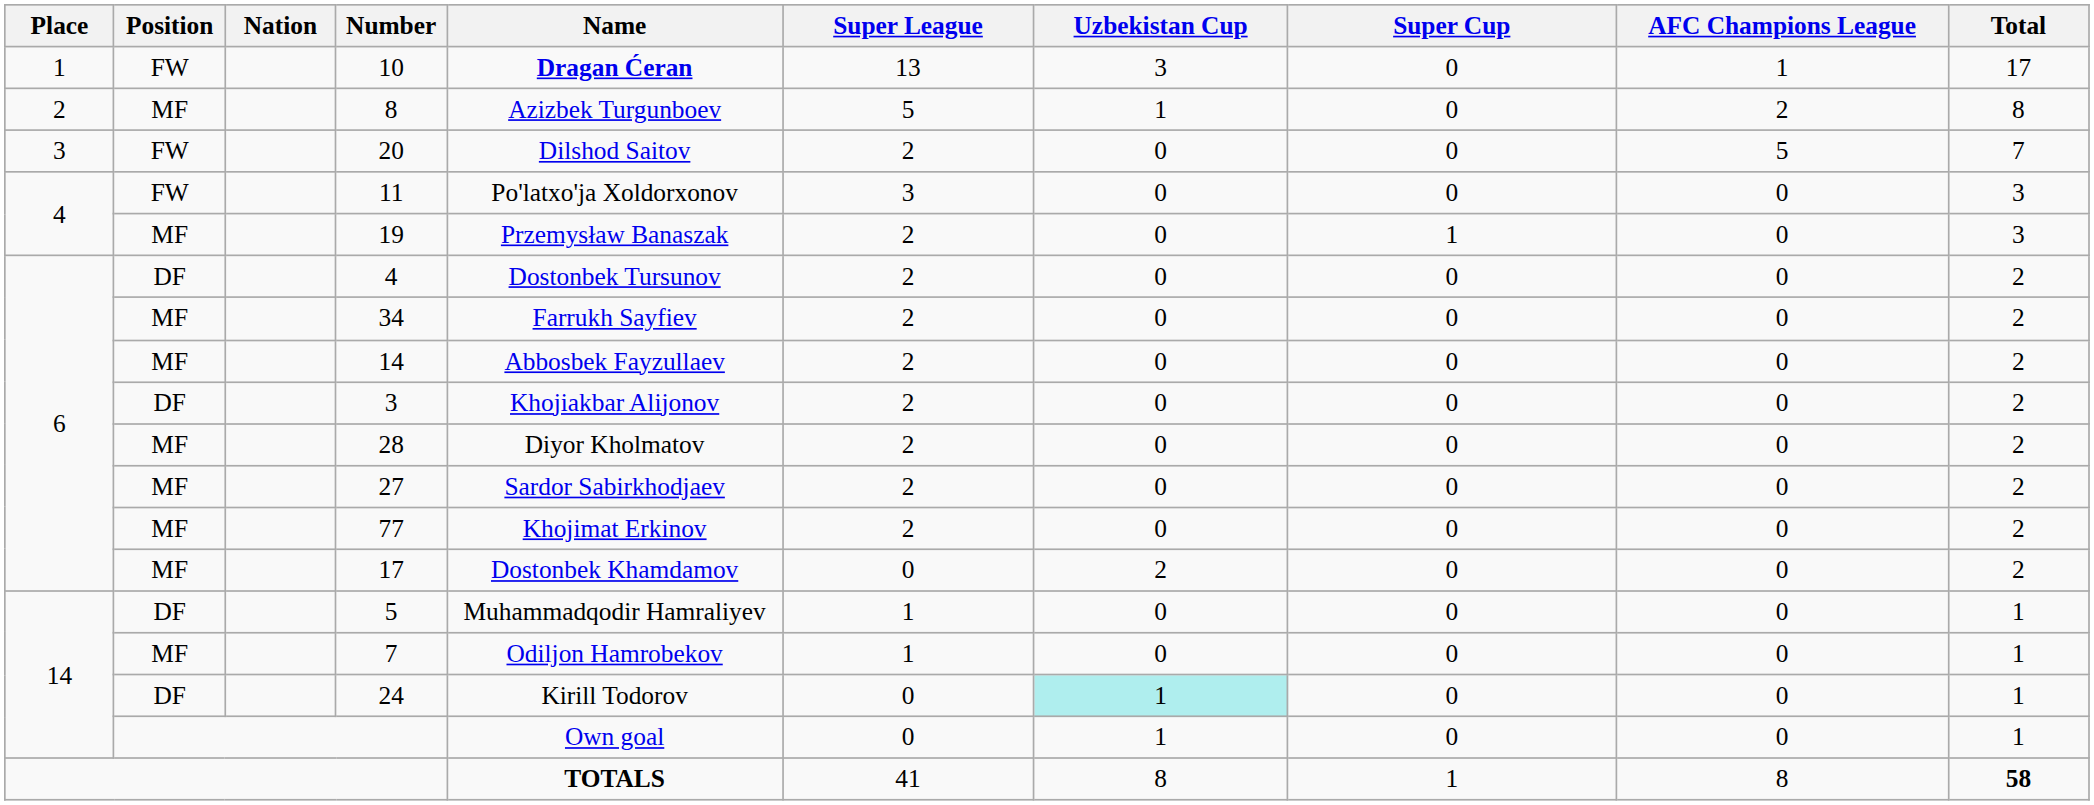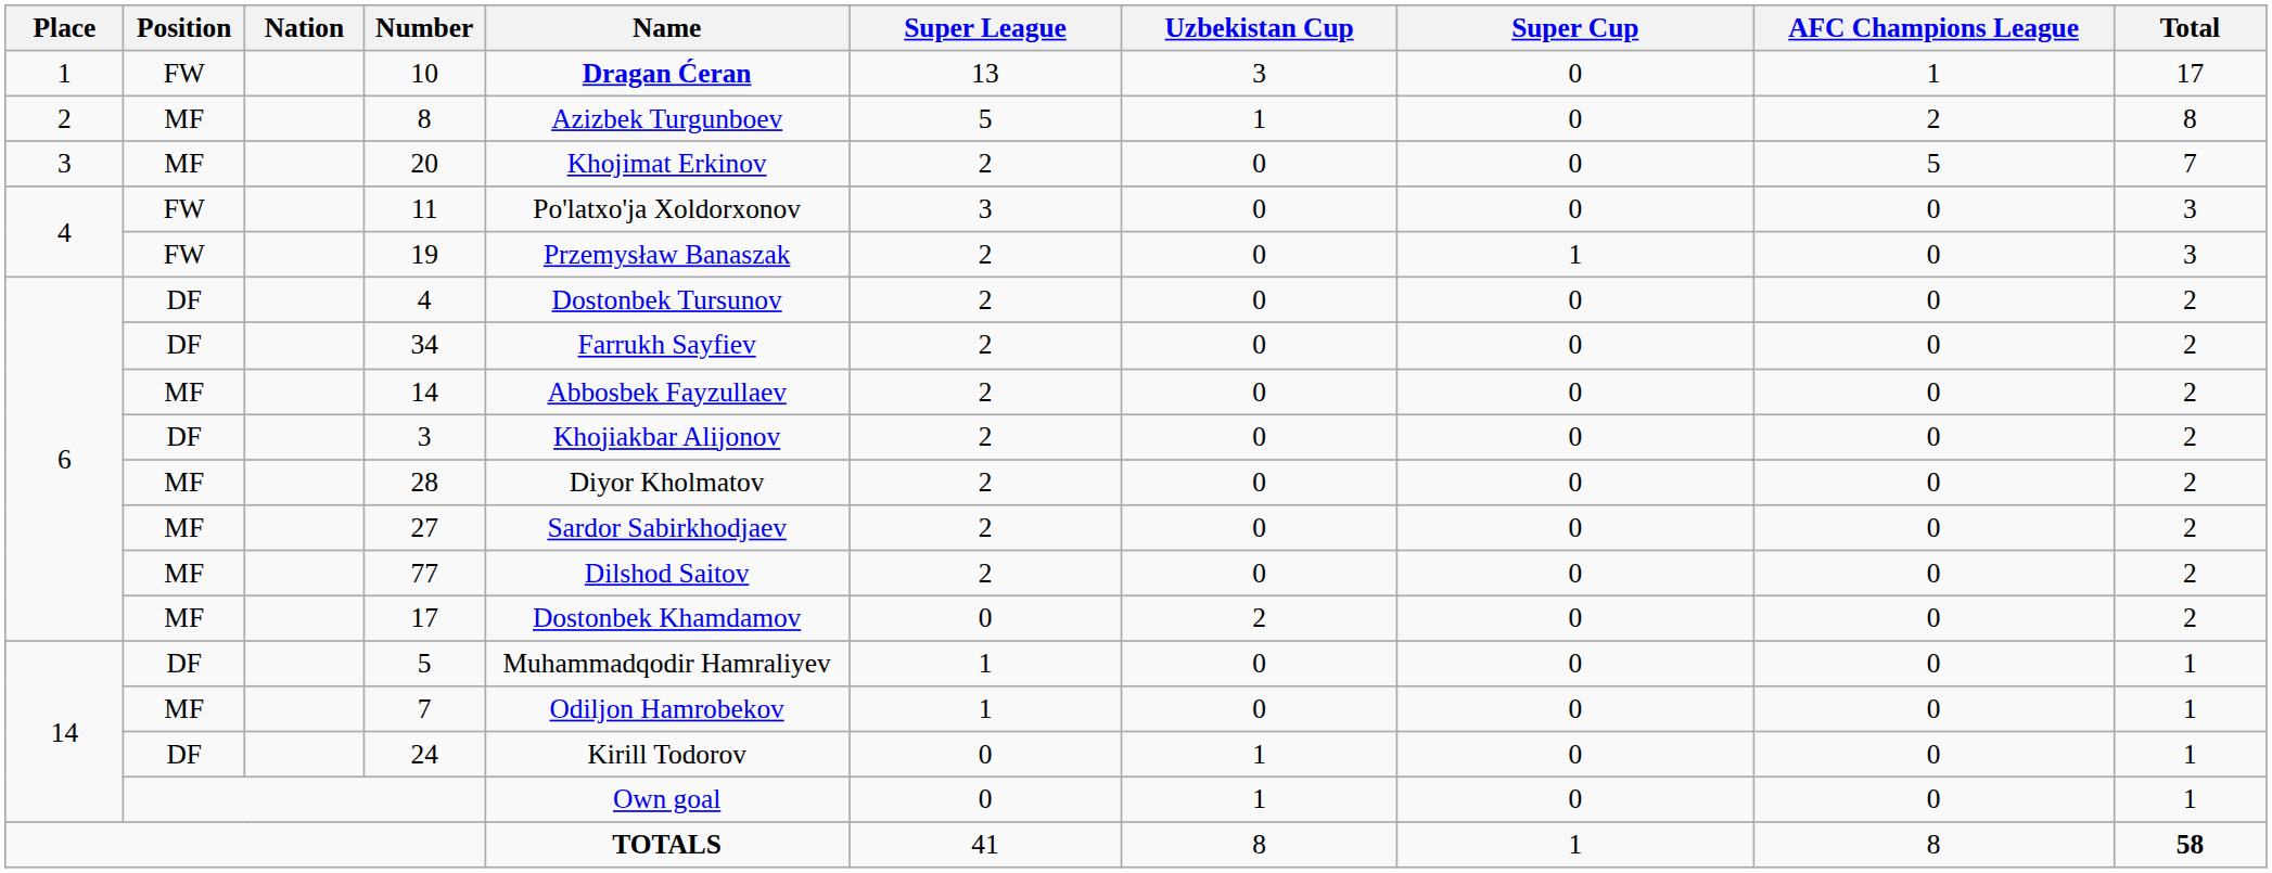20 | Position: FW -> MF
20 | Name: Dilshod Saitov -> Khojimat Erkinov
19 | Position: MF -> FW
34 | Position: MF -> DF
77 | Name: Khojimat Erkinov -> Dilshod Saitov
24 | Uzbekistan Cup: paleturquoise background -> no background
